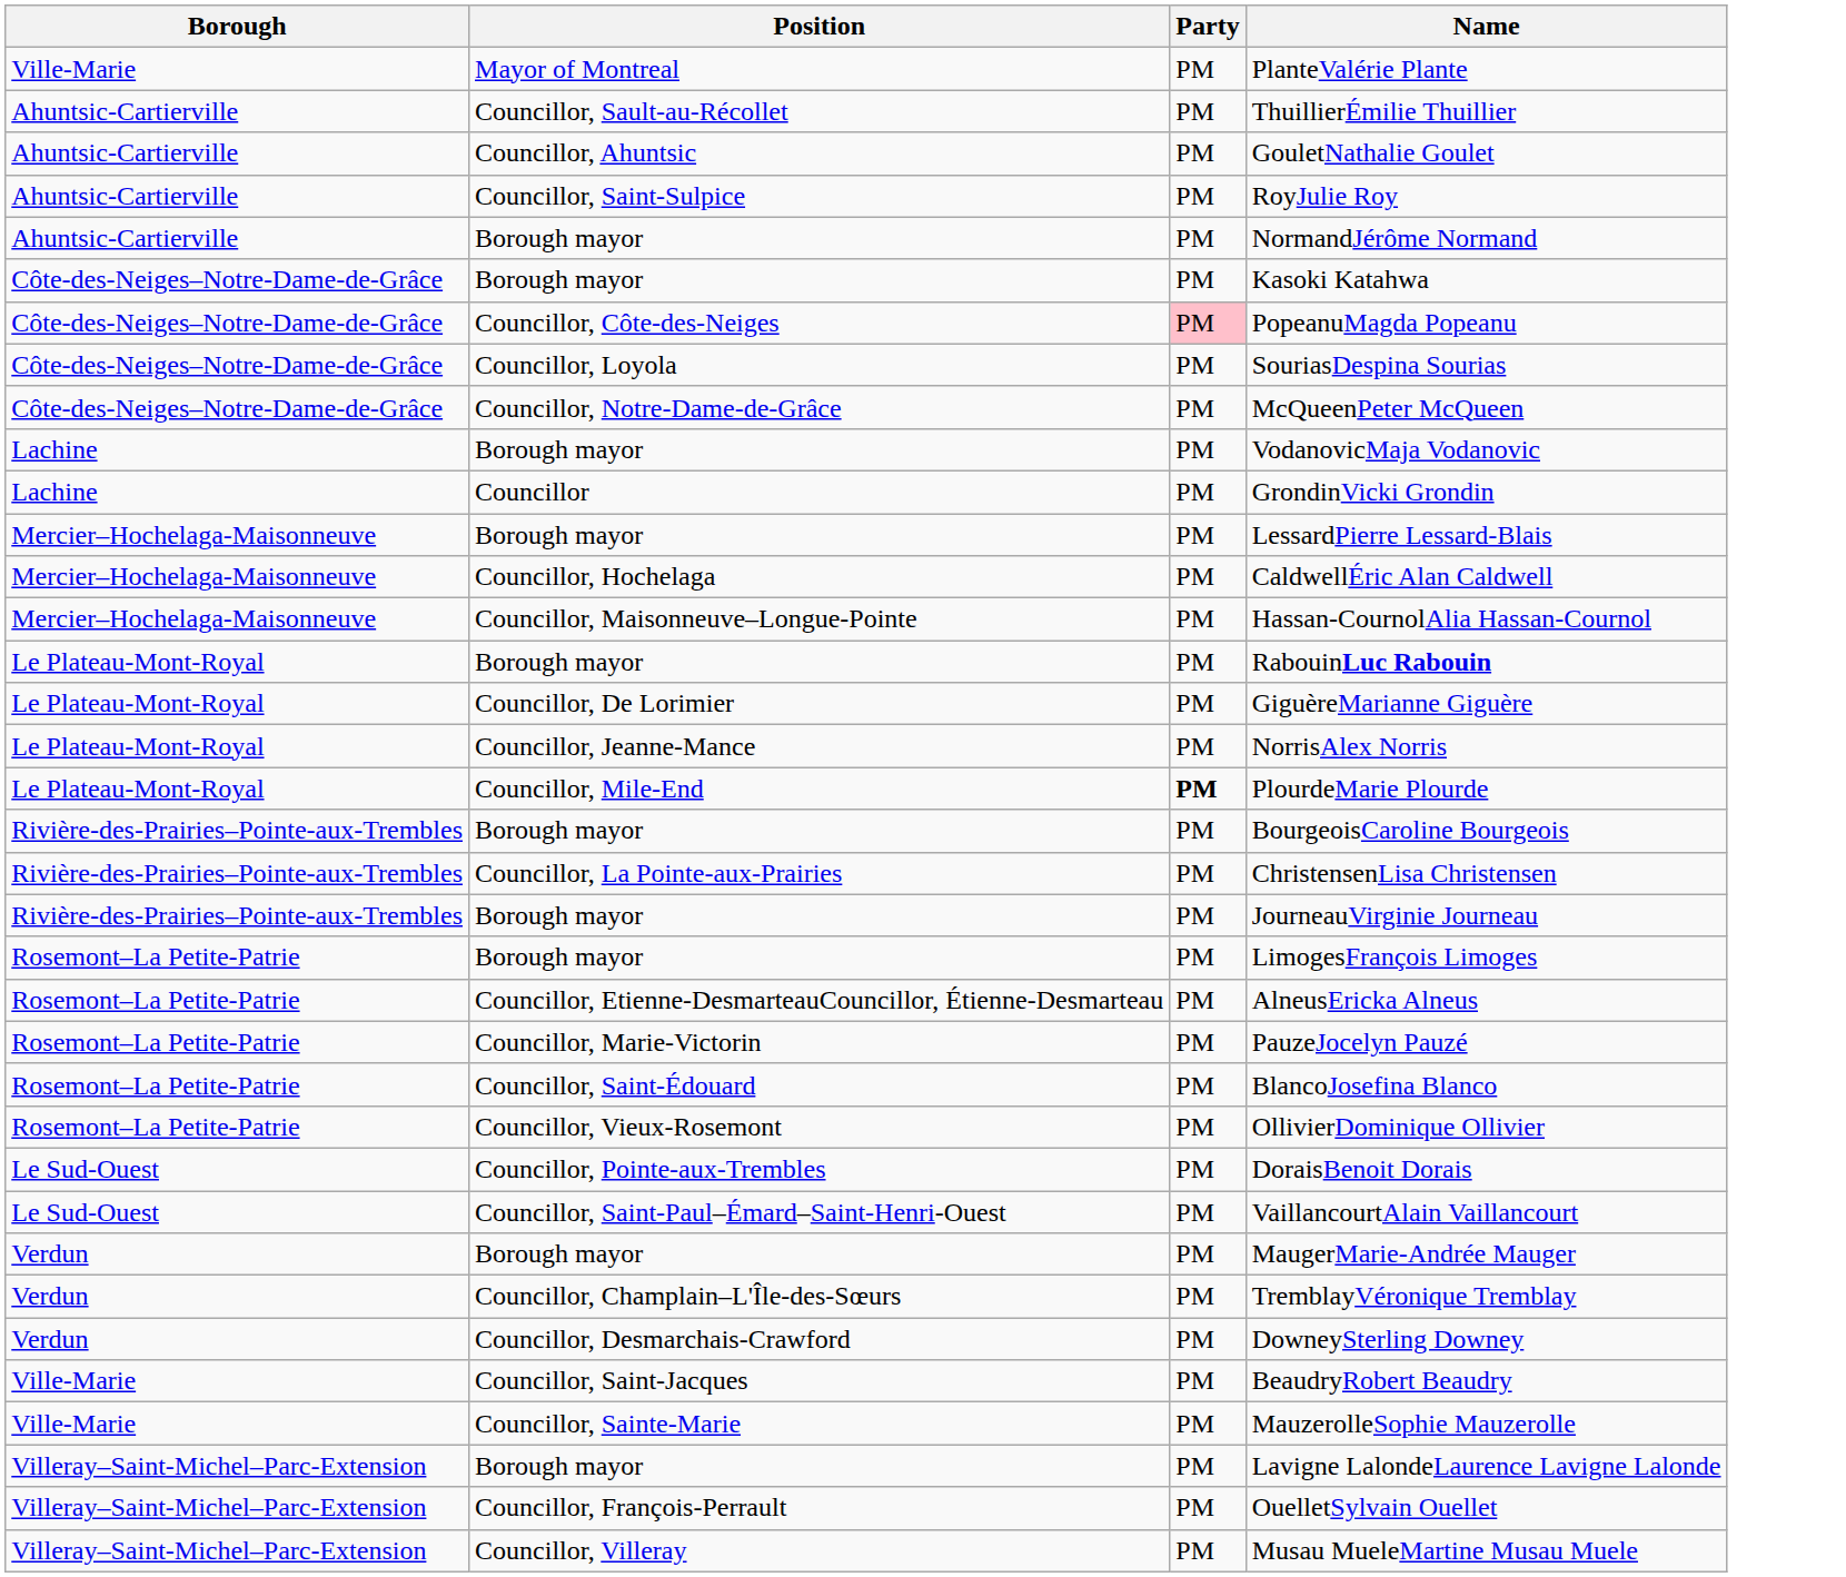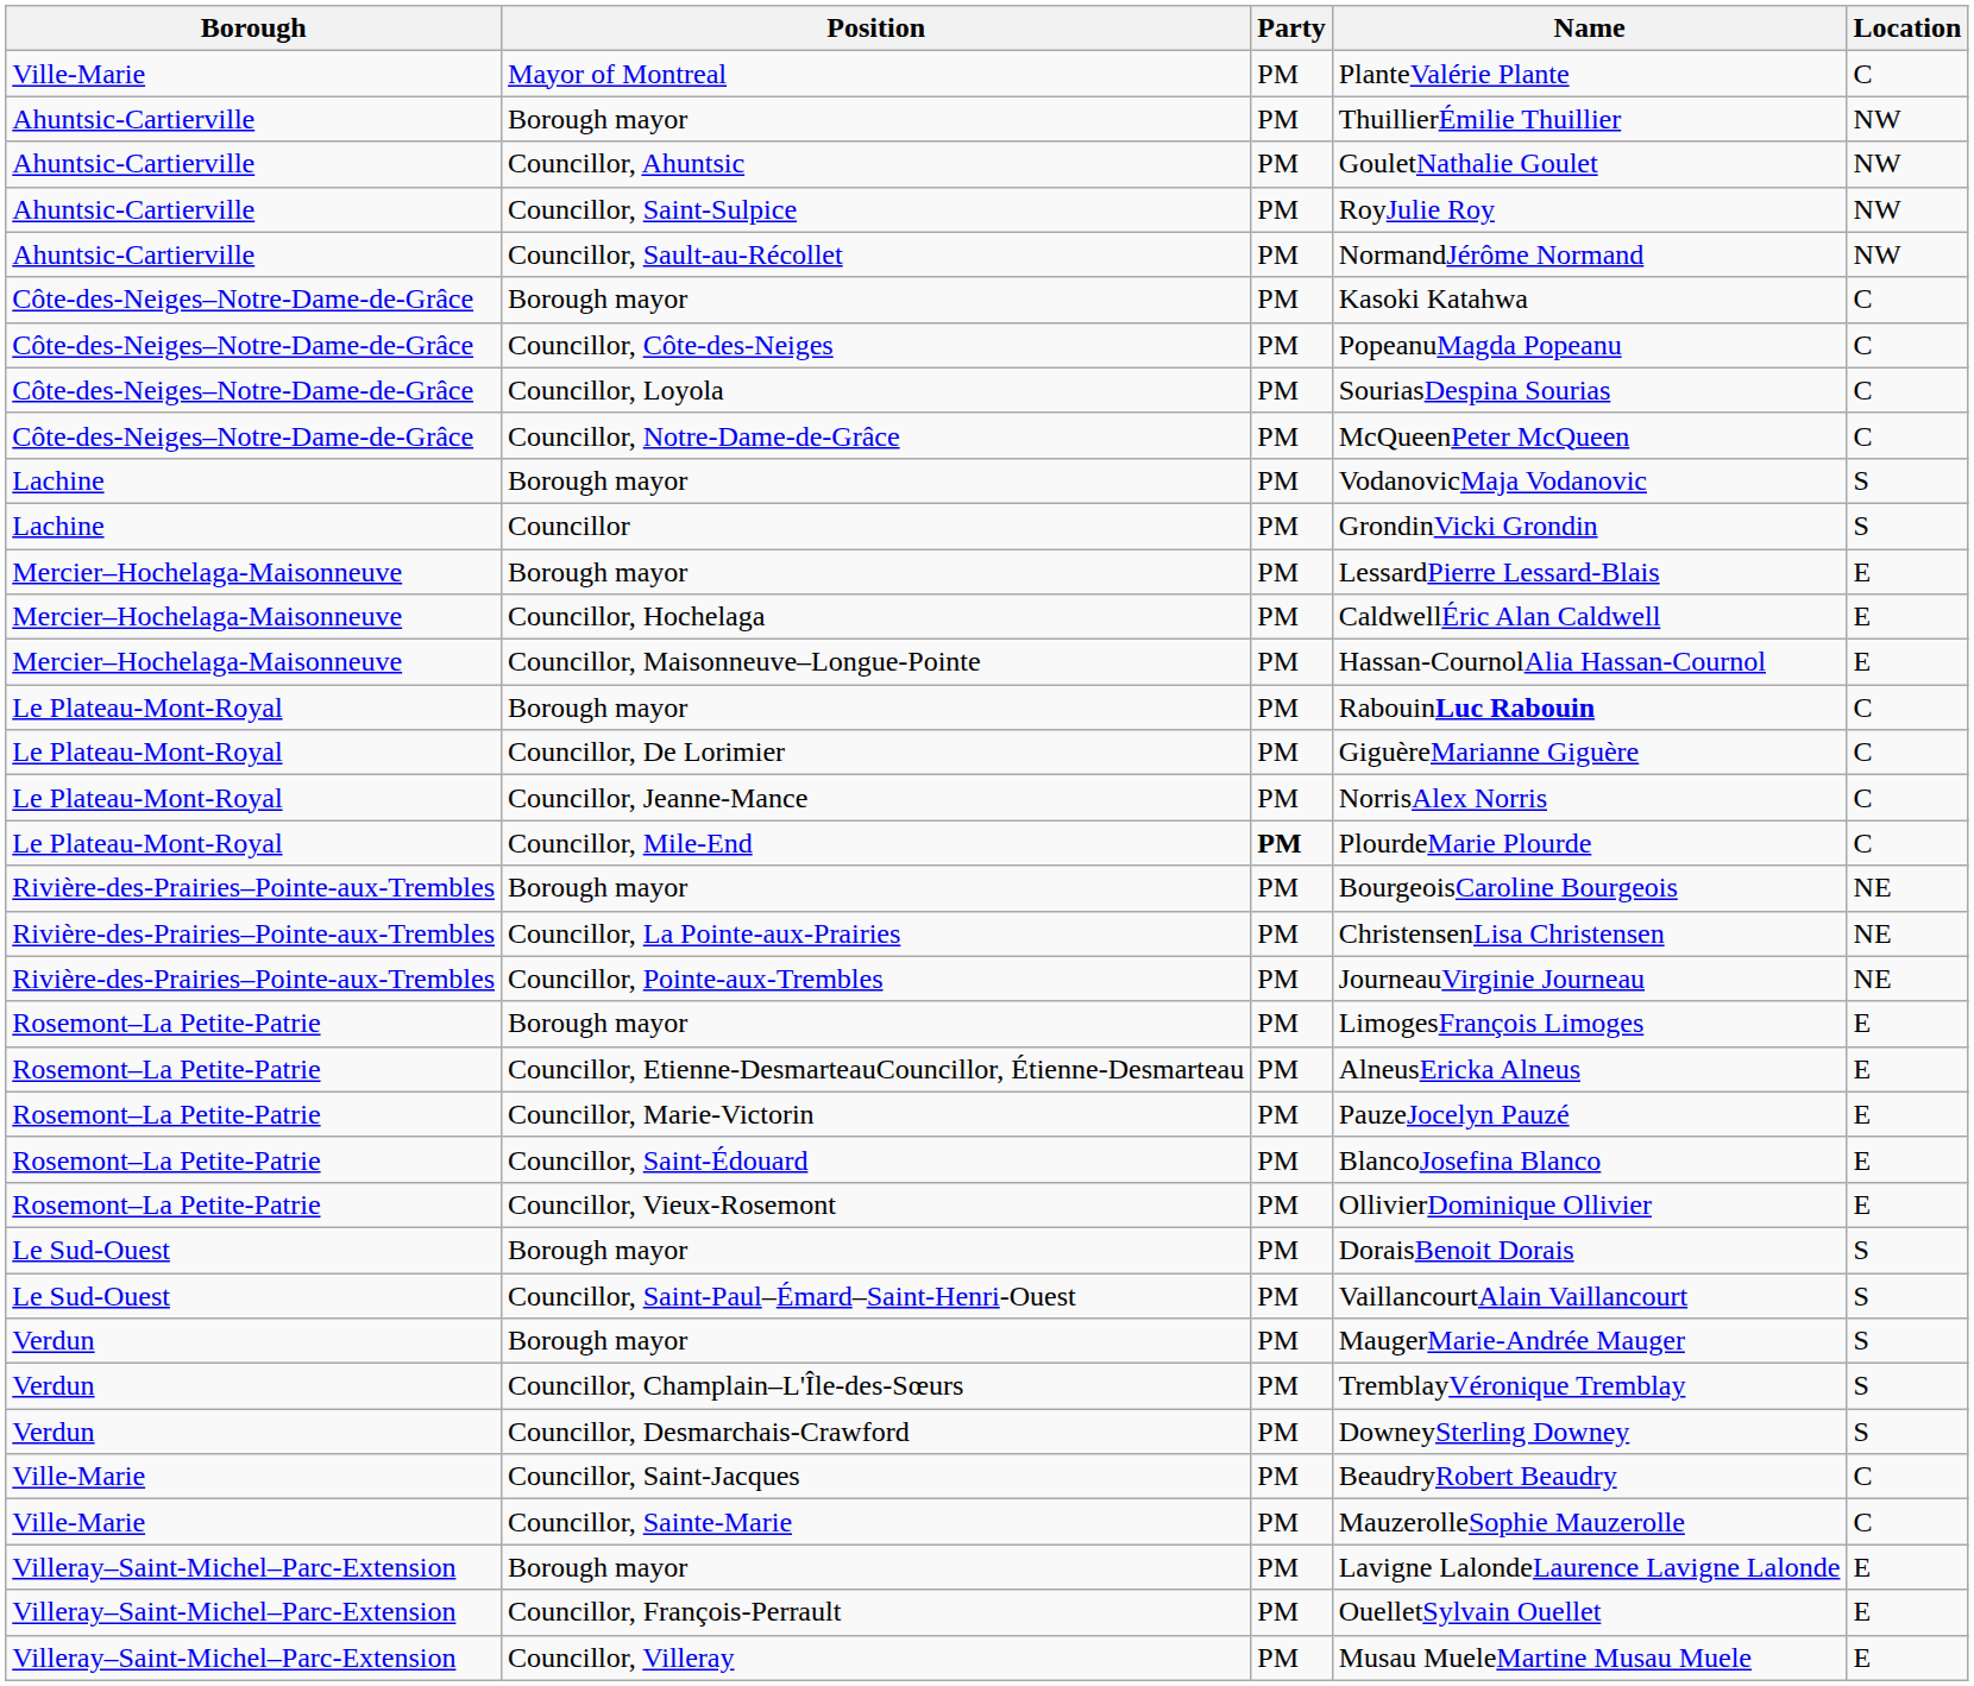+ column: Location | C | NW | NW | NW | NW | C | C | C | C | S | S | E | E | E | C | C | C | C | NE | NE | NE | E | E | E | E | E | S | S | S | S | S | C | C | E | E | E
ThuillierÉmilie Thuillier | Position: Councillor, Sault-au-Récollet -> Borough mayor
NormandJérôme Normand | Position: Borough mayor -> Councillor, Sault-au-Récollet
PopeanuMagda Popeanu | Party: pink background -> no background
JourneauVirginie Journeau | Position: Borough mayor -> Councillor, Pointe-aux-Trembles
DoraisBenoit Dorais | Position: Councillor, Pointe-aux-Trembles -> Borough mayor
